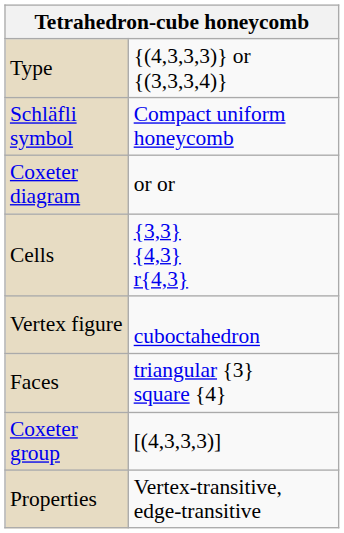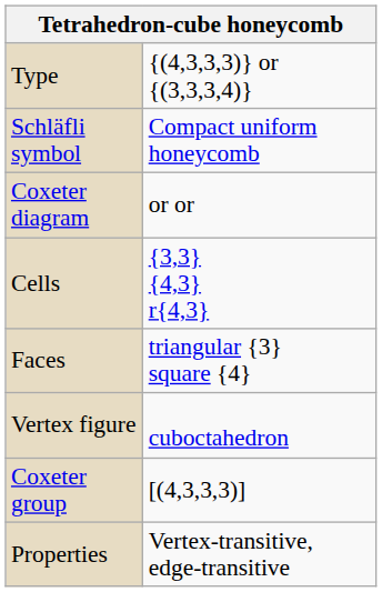rows swapped: Faces <-> Vertex figure
